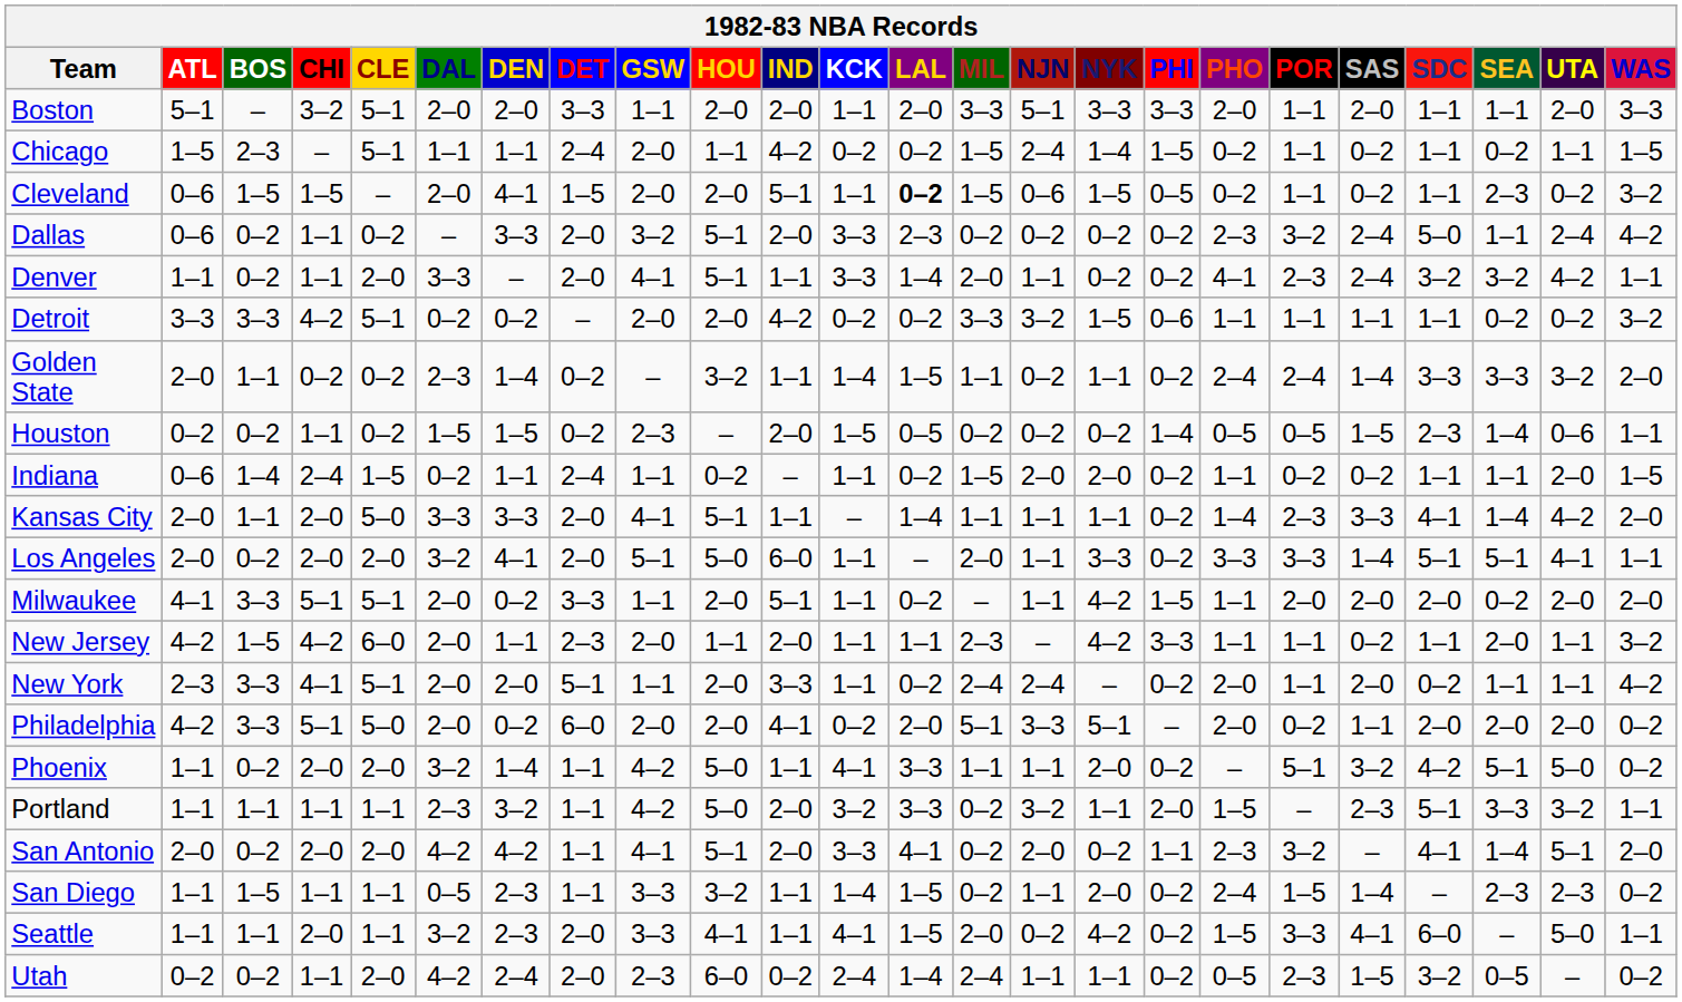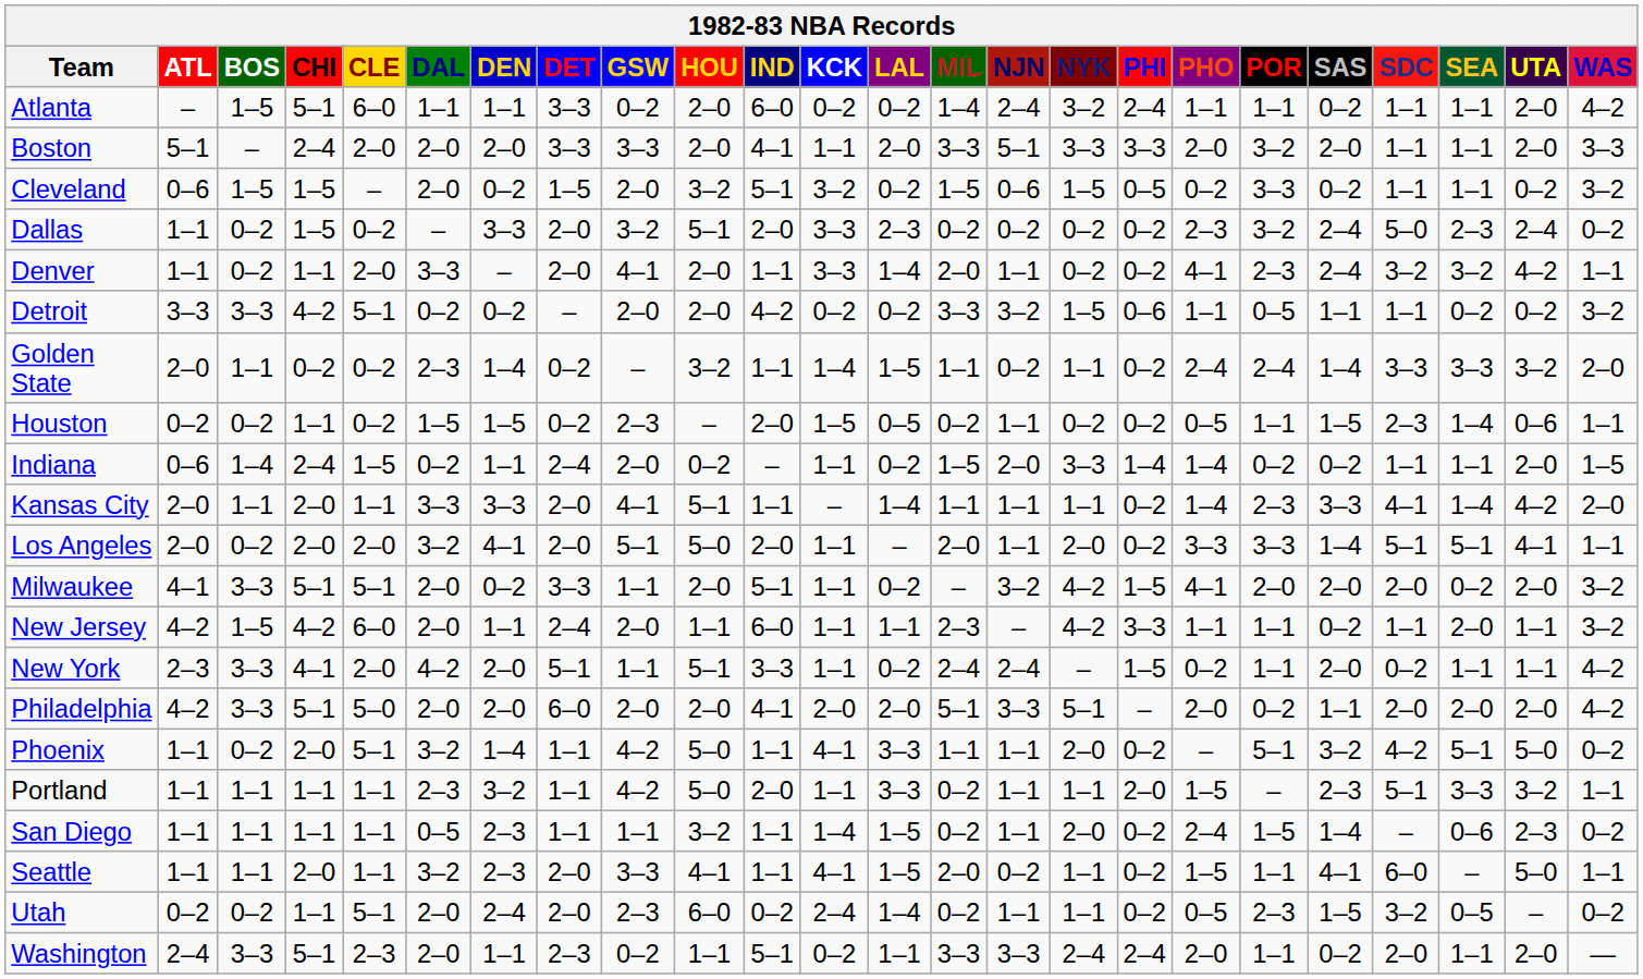+ row: Atlanta | – | 1–5 | 5–1 | 6–0 | 1–1 | 1–1 | 3–3 | 0–2 | 2–0 | 6–0 | 0–2 | 0–2 | 1–4 | 2–4 | 3–2 | 2–4 | 1–1 | 1–1 | 0–2 | 1–1 | 1–1 | 2–0 | 4–2
Boston | CHI: 3–2 -> 2–4
Boston | CLE: 5–1 -> 2–0
Boston | GSW: 1–1 -> 3–3
Boston | IND: 2–0 -> 4–1
Boston | POR: 1–1 -> 3–2
- row: Chicago | 1–5 | 2–3 | – | 5–1 | 1–1 | 1–1 | 2–4 | 2–0 | 1–1 | 4–2 | 0–2 | 0–2 | 1–5 | 2–4 | 1–4 | 1–5 | 0–2 | 1–1 | 0–2 | 1–1 | 0–2 | 1–1 | 1–5
Cleveland | DEN: 4–1 -> 0–2
Cleveland | HOU: 2–0 -> 3–2
Cleveland | KCK: 1–1 -> 3–2
Cleveland | LAL: bold -> normal
Cleveland | POR: 1–1 -> 3–3
Cleveland | SEA: 2–3 -> 1–1
Dallas | ATL: 0–6 -> 1–1
Dallas | CHI: 1–1 -> 1–5
Dallas | SEA: 1–1 -> 2–3
Dallas | WAS: 4–2 -> 0–2
Denver | HOU: 5–1 -> 2–0
Detroit | POR: 1–1 -> 0–5
Houston | NJN: 0–2 -> 1–1
Houston | PHI: 1–4 -> 0–2
Houston | POR: 0–5 -> 1–1
Indiana | GSW: 1–1 -> 2–0
Indiana | NYK: 2–0 -> 3–3
Indiana | PHI: 0–2 -> 1–4
Indiana | PHO: 1–1 -> 1–4
Kansas City | CLE: 5–0 -> 1–1
Los Angeles | IND: 6–0 -> 2–0
Los Angeles | NYK: 3–3 -> 2–0
Milwaukee | NJN: 1–1 -> 3–2
Milwaukee | PHO: 1–1 -> 4–1
Milwaukee | WAS: 2–0 -> 3–2
New Jersey | DET: 2–3 -> 2–4
New Jersey | IND: 2–0 -> 6–0
New York | CLE: 5–1 -> 2–0
New York | DAL: 2–0 -> 4–2
New York | HOU: 2–0 -> 5–1
New York | PHI: 0–2 -> 1–5
New York | PHO: 2–0 -> 0–2
Philadelphia | DEN: 0–2 -> 2–0
Philadelphia | KCK: 0–2 -> 2–0
Philadelphia | WAS: 0–2 -> 4–2
Phoenix | CLE: 2–0 -> 5–1
Portland | KCK: 3–2 -> 1–1
Portland | NJN: 3–2 -> 1–1
- row: San Antonio | 2–0 | 0–2 | 2–0 | 2–0 | 4–2 | 4–2 | 1–1 | 4–1 | 5–1 | 2–0 | 3–3 | 4–1 | 0–2 | 2–0 | 0–2 | 1–1 | 2–3 | 3–2 | – | 4–1 | 1–4 | 5–1 | 2–0
San Diego | BOS: 1–5 -> 1–1
San Diego | GSW: 3–3 -> 1–1
San Diego | SEA: 2–3 -> 0–6
Seattle | NYK: 4–2 -> 1–1
Seattle | POR: 3–3 -> 1–1
Utah | CLE: 2–0 -> 5–1
Utah | DAL: 4–2 -> 2–0
Utah | MIL: 2–4 -> 0–2
+ row: Washington | 2–4 | 3–3 | 5–1 | 2–3 | 2–0 | 1–1 | 2–3 | 0–2 | 1–1 | 5–1 | 0–2 | 1–1 | 3–3 | 3–3 | 2–4 | 2–4 | 2–0 | 1–1 | 0–2 | 2–0 | 1–1 | 2–0 | —
